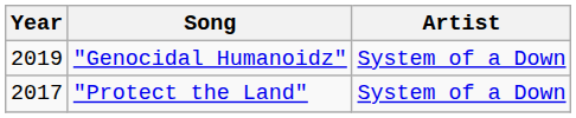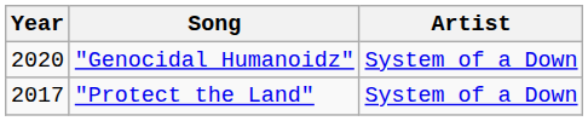"Genocidal Humanoidz" | Year: 2019 -> 2020
